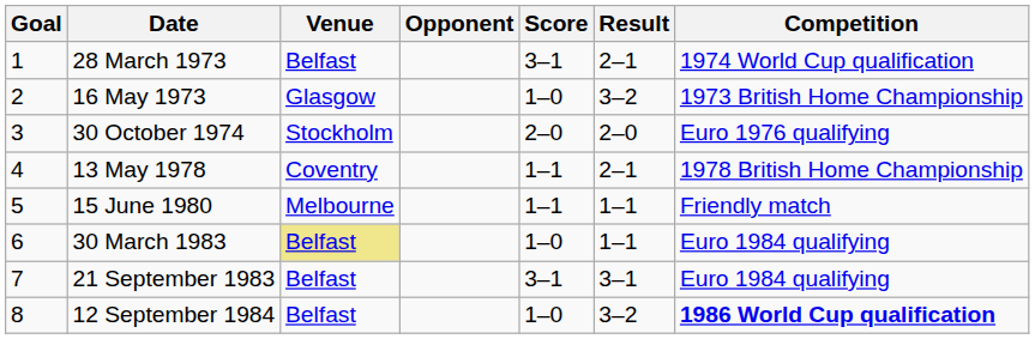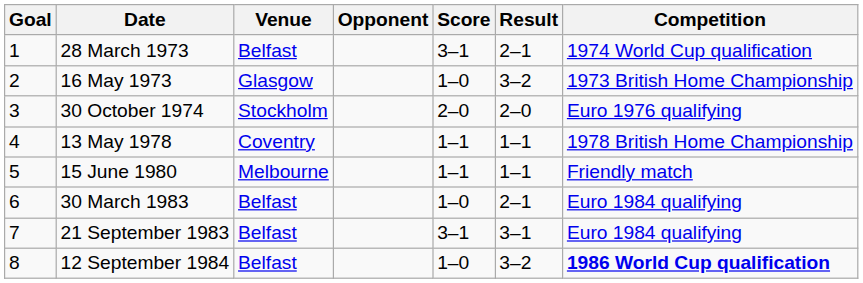13 May 1978 | Result: 2–1 -> 1–1
30 March 1983 | Venue: khaki background -> no background
30 March 1983 | Result: 1–1 -> 2–1
